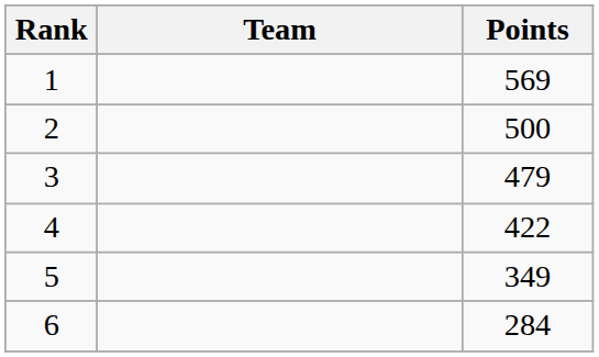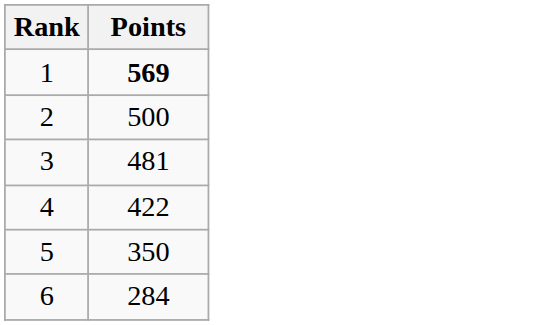- column: Team
1 | Points: normal -> bold
3 | Points: 479 -> 481
5 | Points: 349 -> 350
